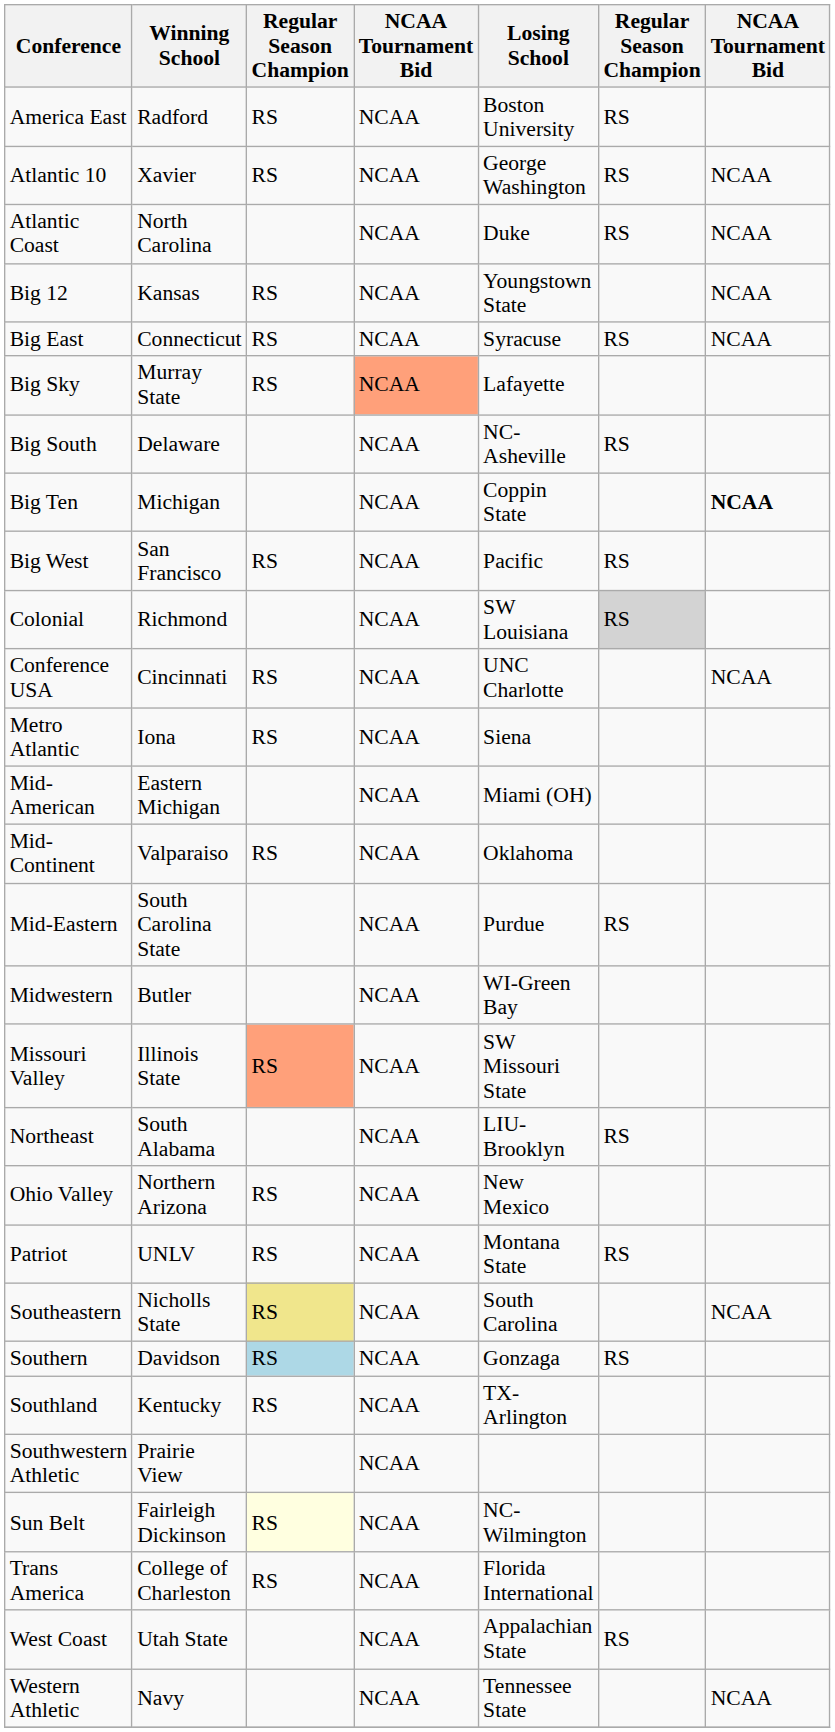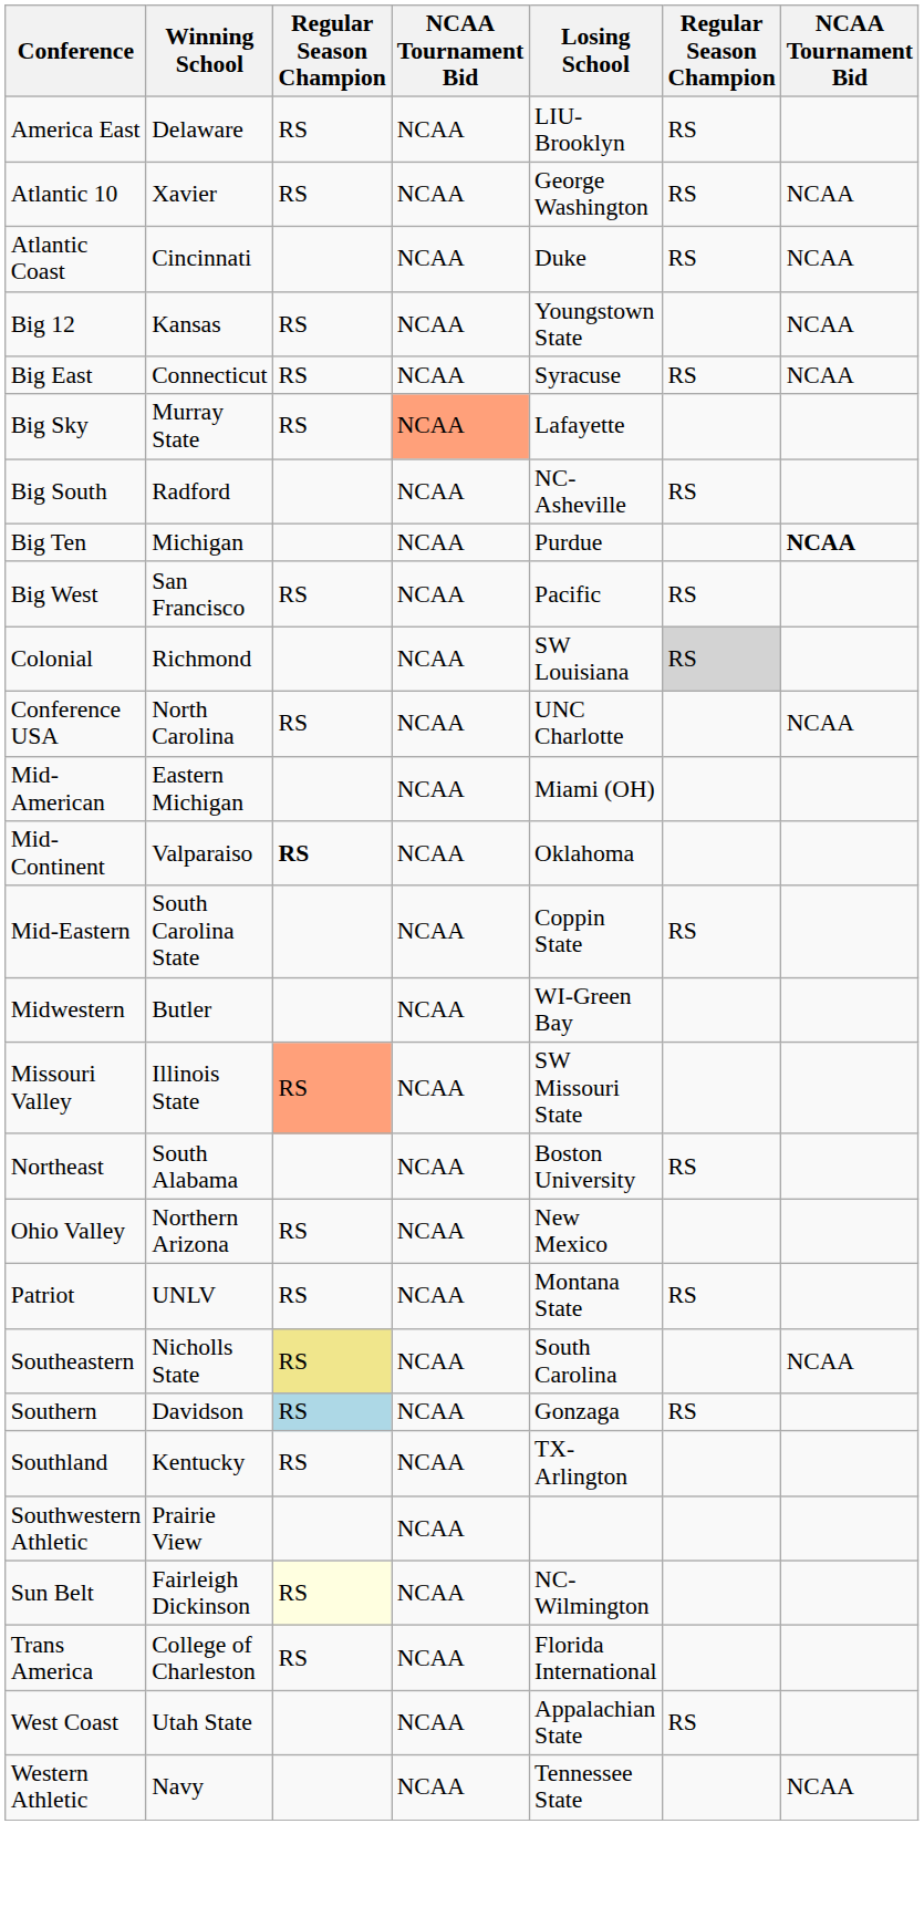America East | Winning School: Radford -> Delaware
America East | Losing School: Boston University -> LIU-Brooklyn
Atlantic Coast | Winning School: North Carolina -> Cincinnati
Big South | Winning School: Delaware -> Radford
Big Ten | Losing School: Coppin State -> Purdue
Conference USA | Winning School: Cincinnati -> North Carolina
- row: Metro Atlantic | Iona | RS | NCAA | Siena
Mid-Continent | column 3: normal -> bold
Mid-Eastern | Losing School: Purdue -> Coppin State
Northeast | Losing School: LIU-Brooklyn -> Boston University
